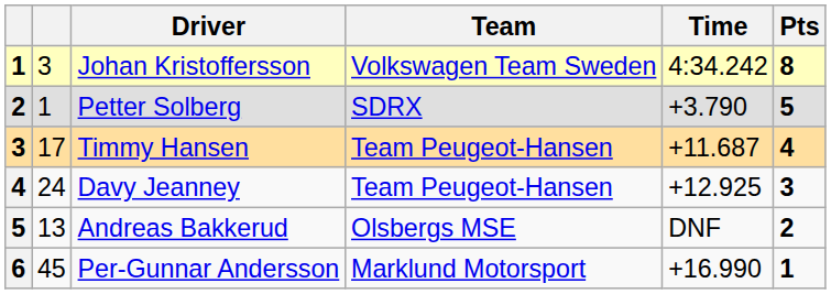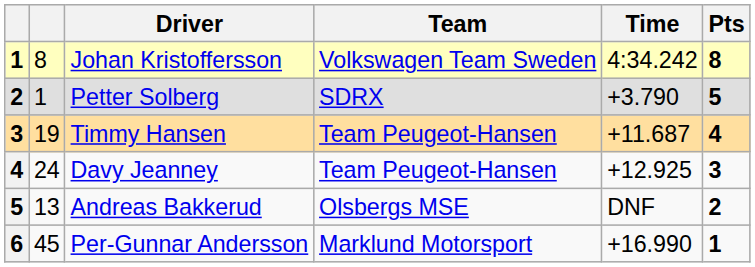Johan Kristoffersson | column 2: 3 -> 8
Timmy Hansen | column 2: 17 -> 19
